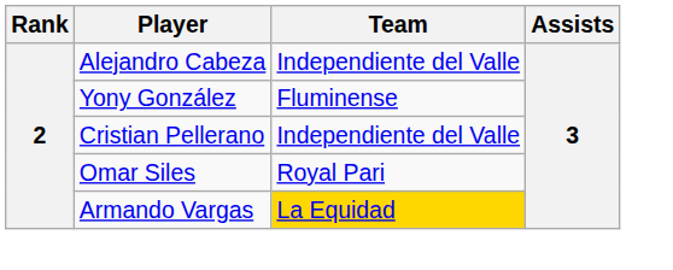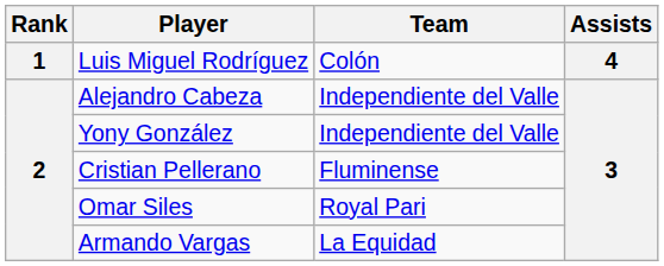+ row: 1 | Luis Miguel Rodríguez | Colón | 4
Yony González | Team: Fluminense -> Independiente del Valle
Cristian Pellerano | Team: Independiente del Valle -> Fluminense
Armando Vargas | Team: gold background -> no background
